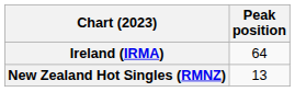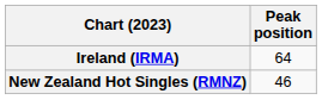New Zealand Hot Singles (RMNZ) | Peak position: 13 -> 46
